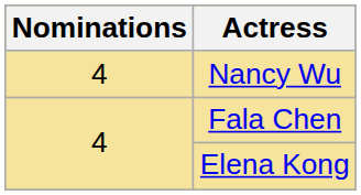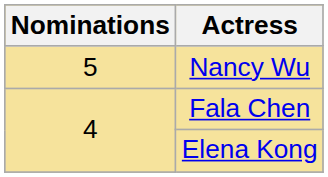Nancy Wu | Nominations: 4 -> 5
